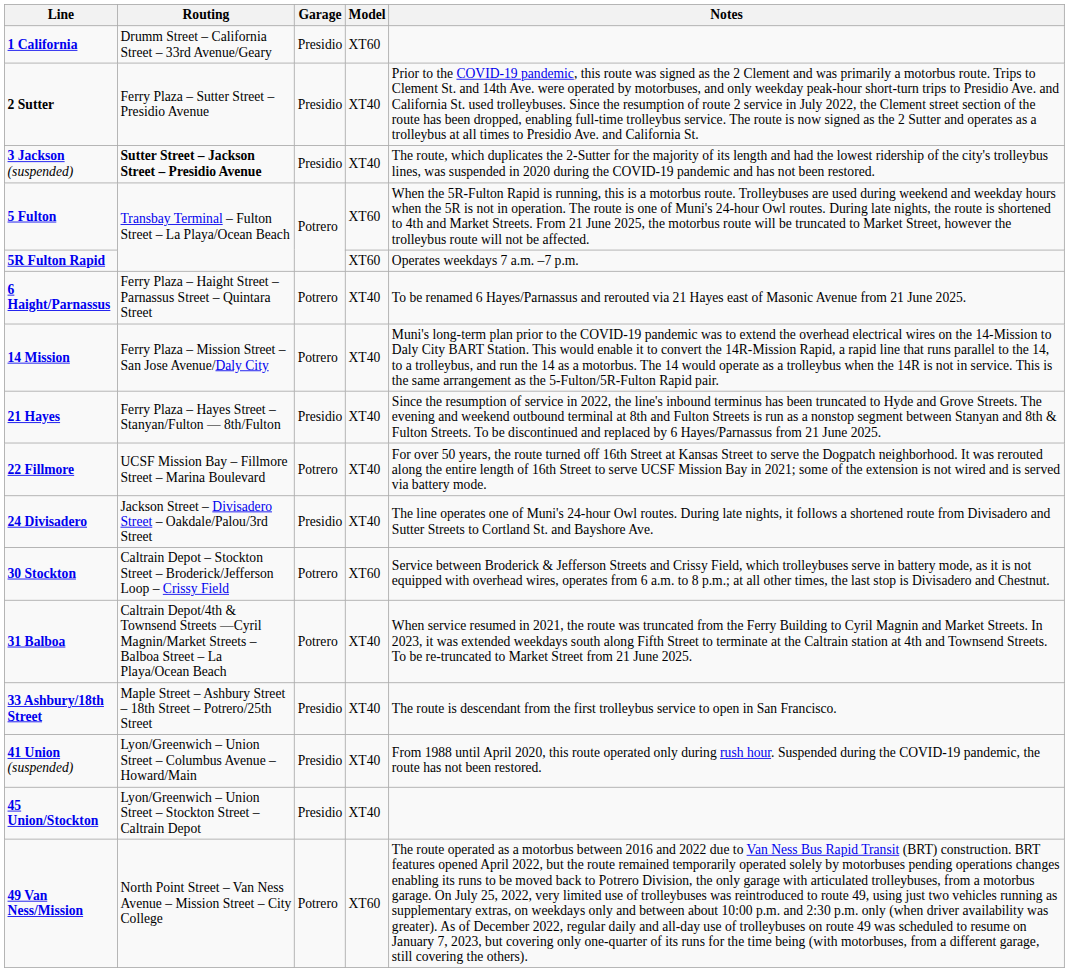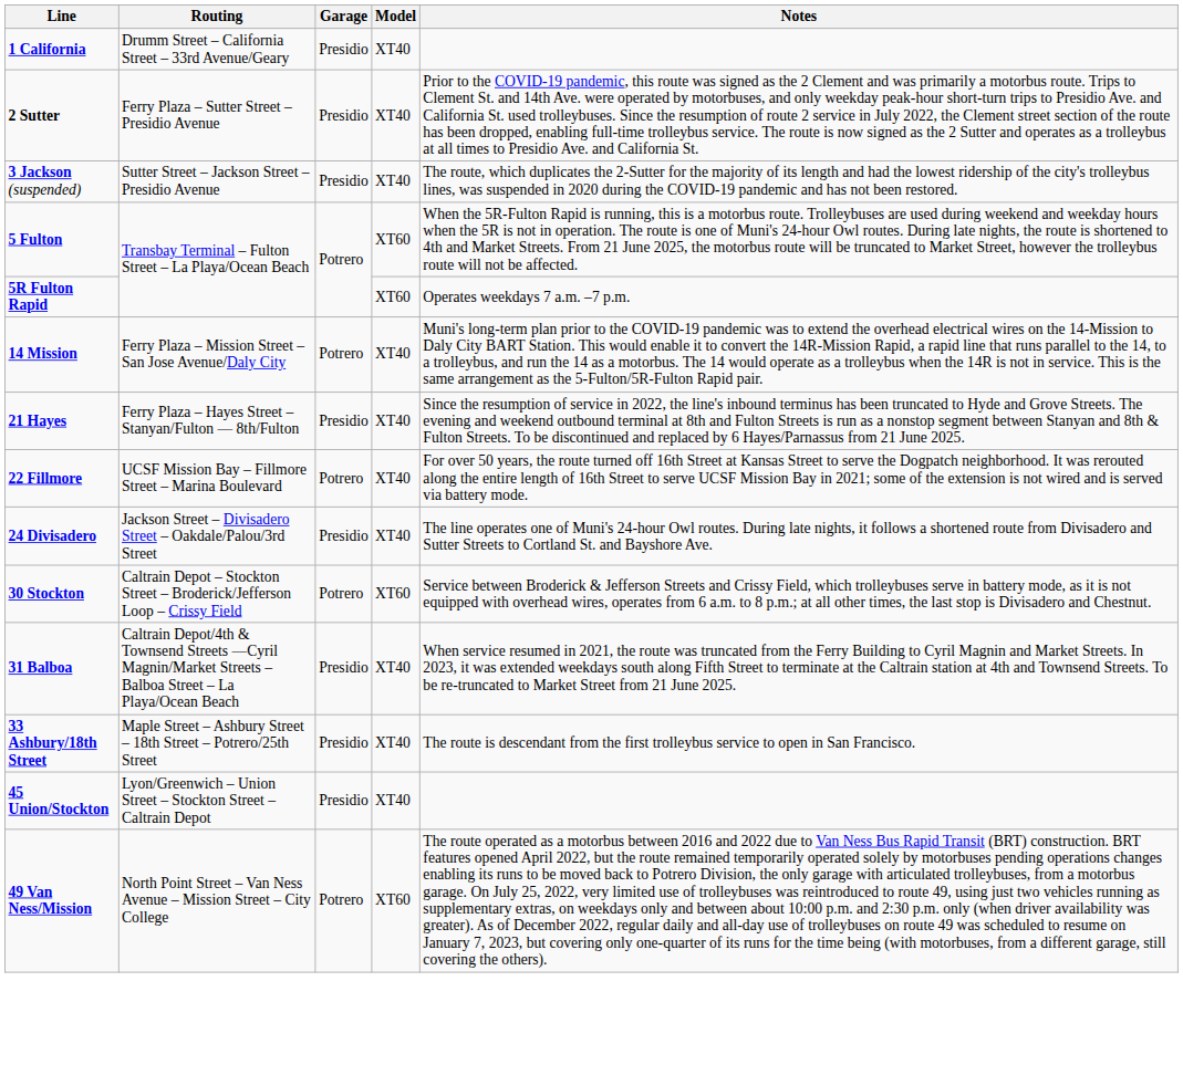1 California | Model: XT60 -> XT40
3 Jackson (suspended) | Routing: bold -> normal
- row: 6 Haight/Parnassus | Ferry Plaza – Haight Street – Parnassus Street – Quintara Street | Potrero | XT40 | To be renamed 6 Hayes/Parnassus and rerouted via 21 Hayes east of Masonic Avenue from 21 June 2025.
31 Balboa | Garage: Potrero -> Presidio
- row: 41 Union (suspended) | Lyon/Greenwich – Union Street – Columbus Avenue – Howard/Main | Presidio | XT40 | From 1988 until April 2020, this route operated only during rush hour. Suspended during the COVID-19 pandemic, the route has not been restored.
